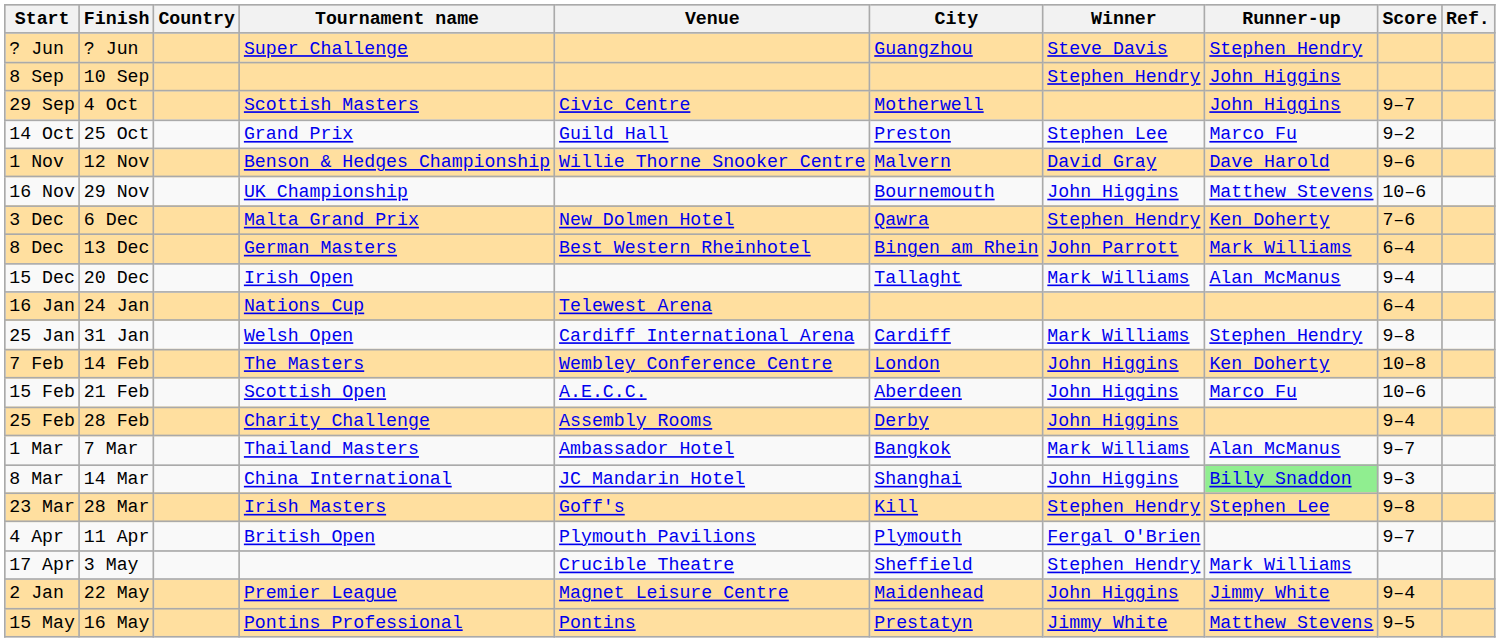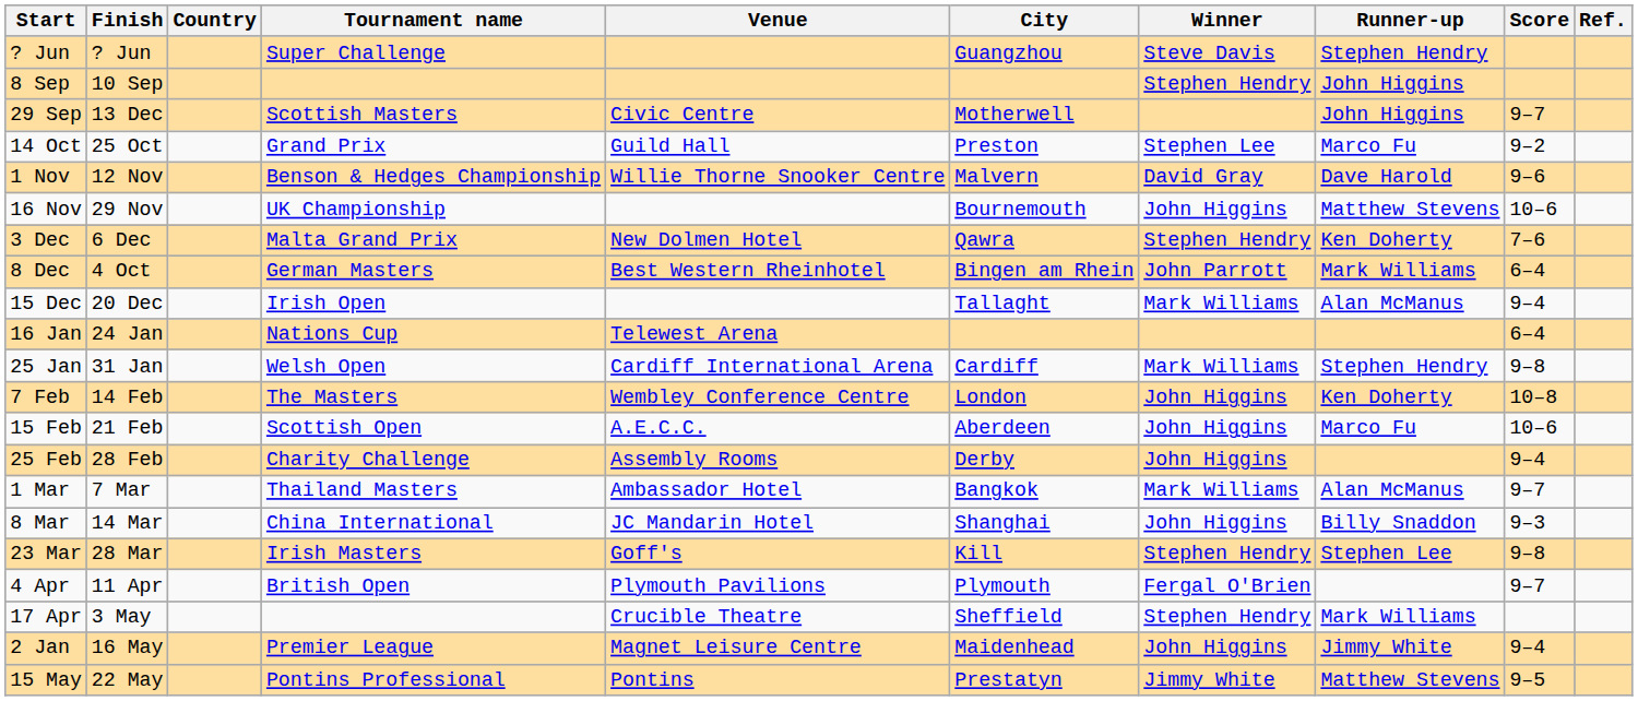29 Sep | Finish: 4 Oct -> 13 Dec
8 Dec | Finish: 13 Dec -> 4 Oct
8 Mar | Runner-up: lightgreen background -> no background
2 Jan | Finish: 22 May -> 16 May
15 May | Finish: 16 May -> 22 May
